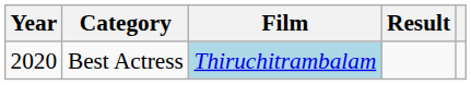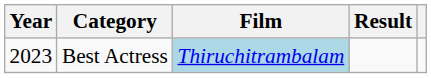Best Actress | Year: 2020 -> 2023
